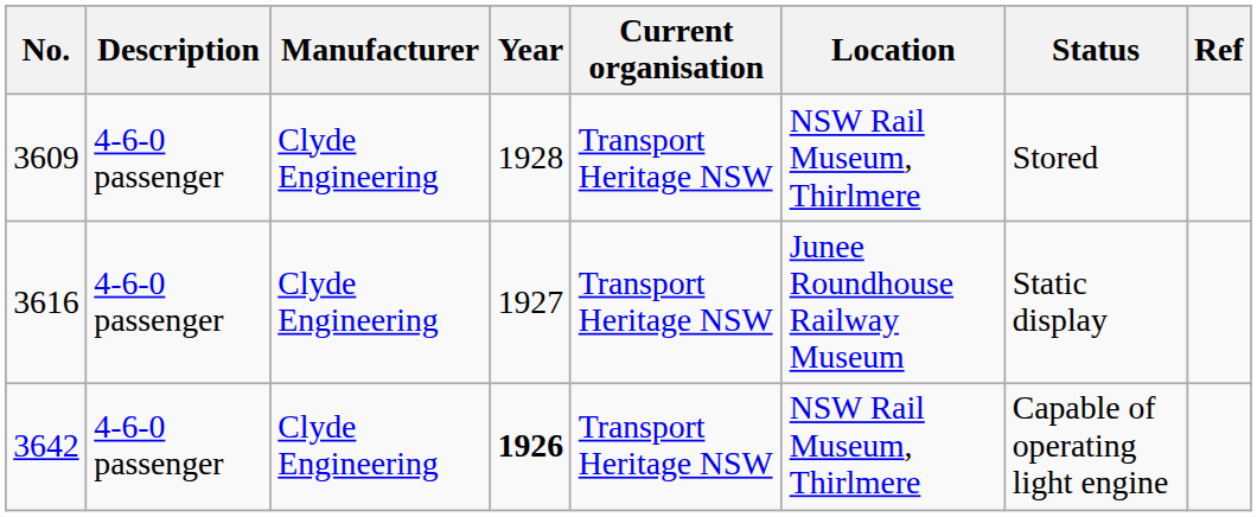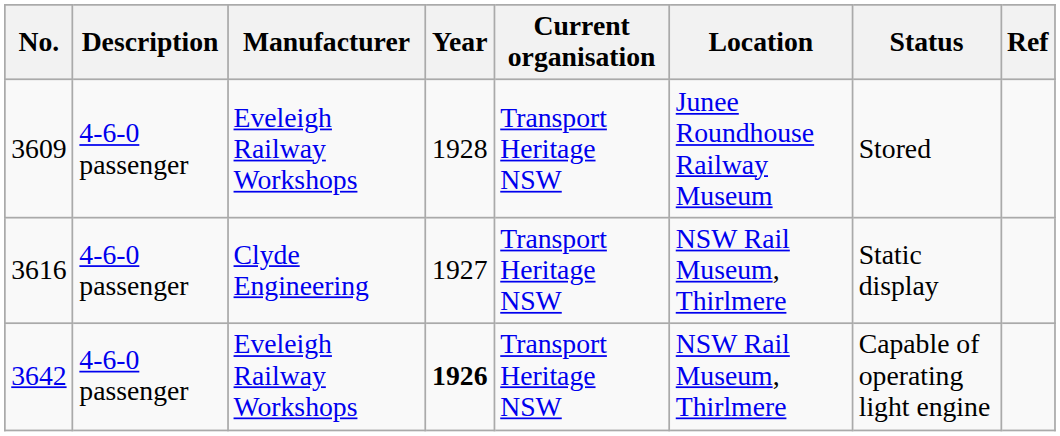3609 | Manufacturer: Clyde Engineering -> Eveleigh Railway Workshops
3609 | Location: NSW Rail Museum, Thirlmere -> Junee Roundhouse Railway Museum
3616 | Location: Junee Roundhouse Railway Museum -> NSW Rail Museum, Thirlmere
3642 | Manufacturer: Clyde Engineering -> Eveleigh Railway Workshops
